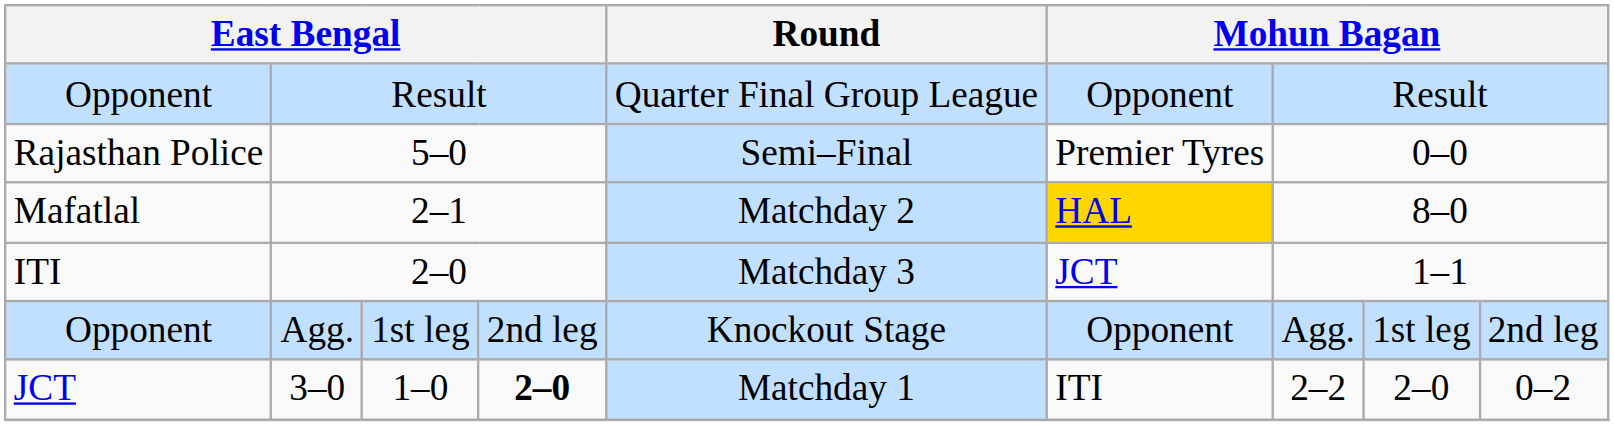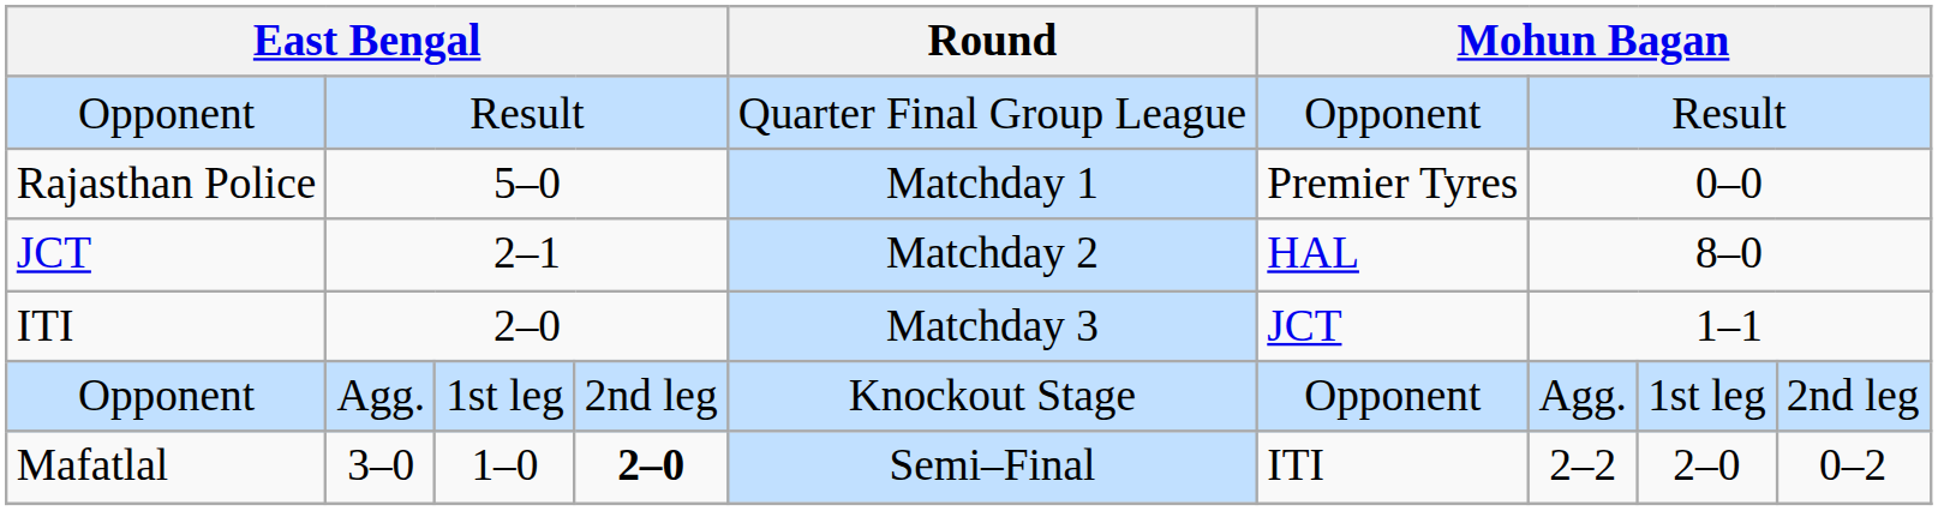5–0 | Round: Semi–Final -> Matchday 1
2–1 | column 1: Mafatlal -> JCT
2–1 | column 6: gold background -> no background
3–0 | column 1: JCT -> Mafatlal
3–0 | Round: Matchday 1 -> Semi–Final
